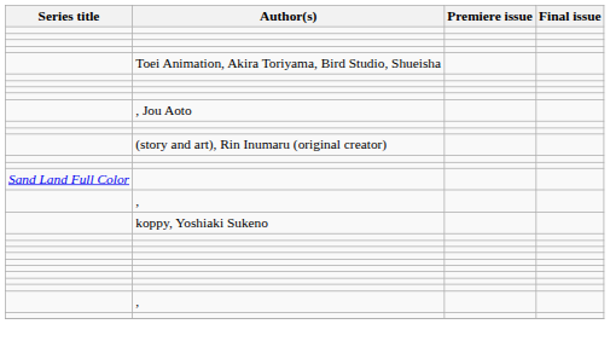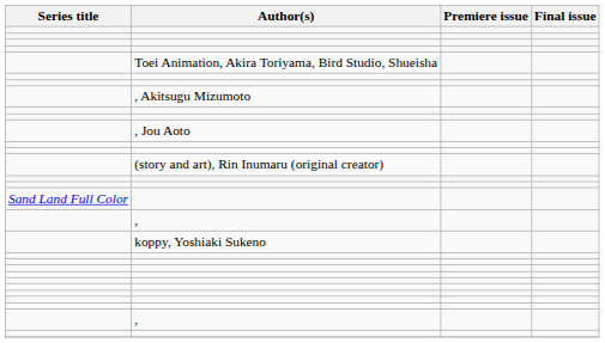+ row: , Akitsugu Mizumoto
